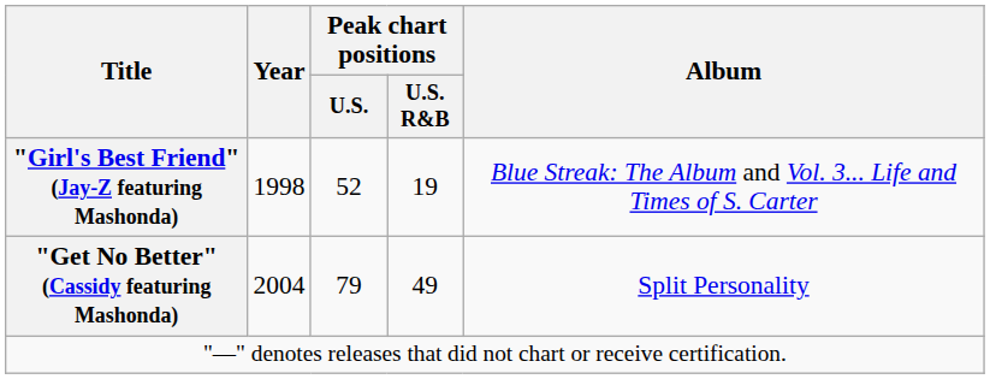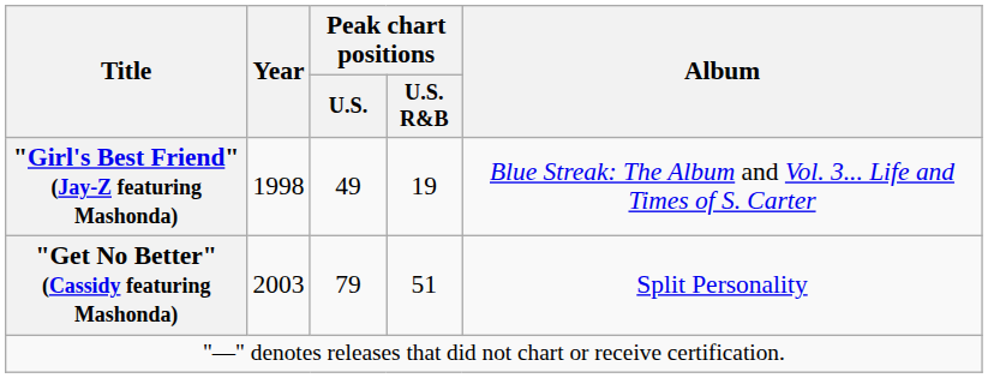"Girl's Best Friend" (Jay-Z featuring Mashonda) | Peak chart positions / U.S.: 52 -> 49
"Get No Better" (Cassidy featuring Mashonda) | Year: 2004 -> 2003
"Get No Better" (Cassidy featuring Mashonda) | Peak chart positions / U.S. R&B: 49 -> 51
